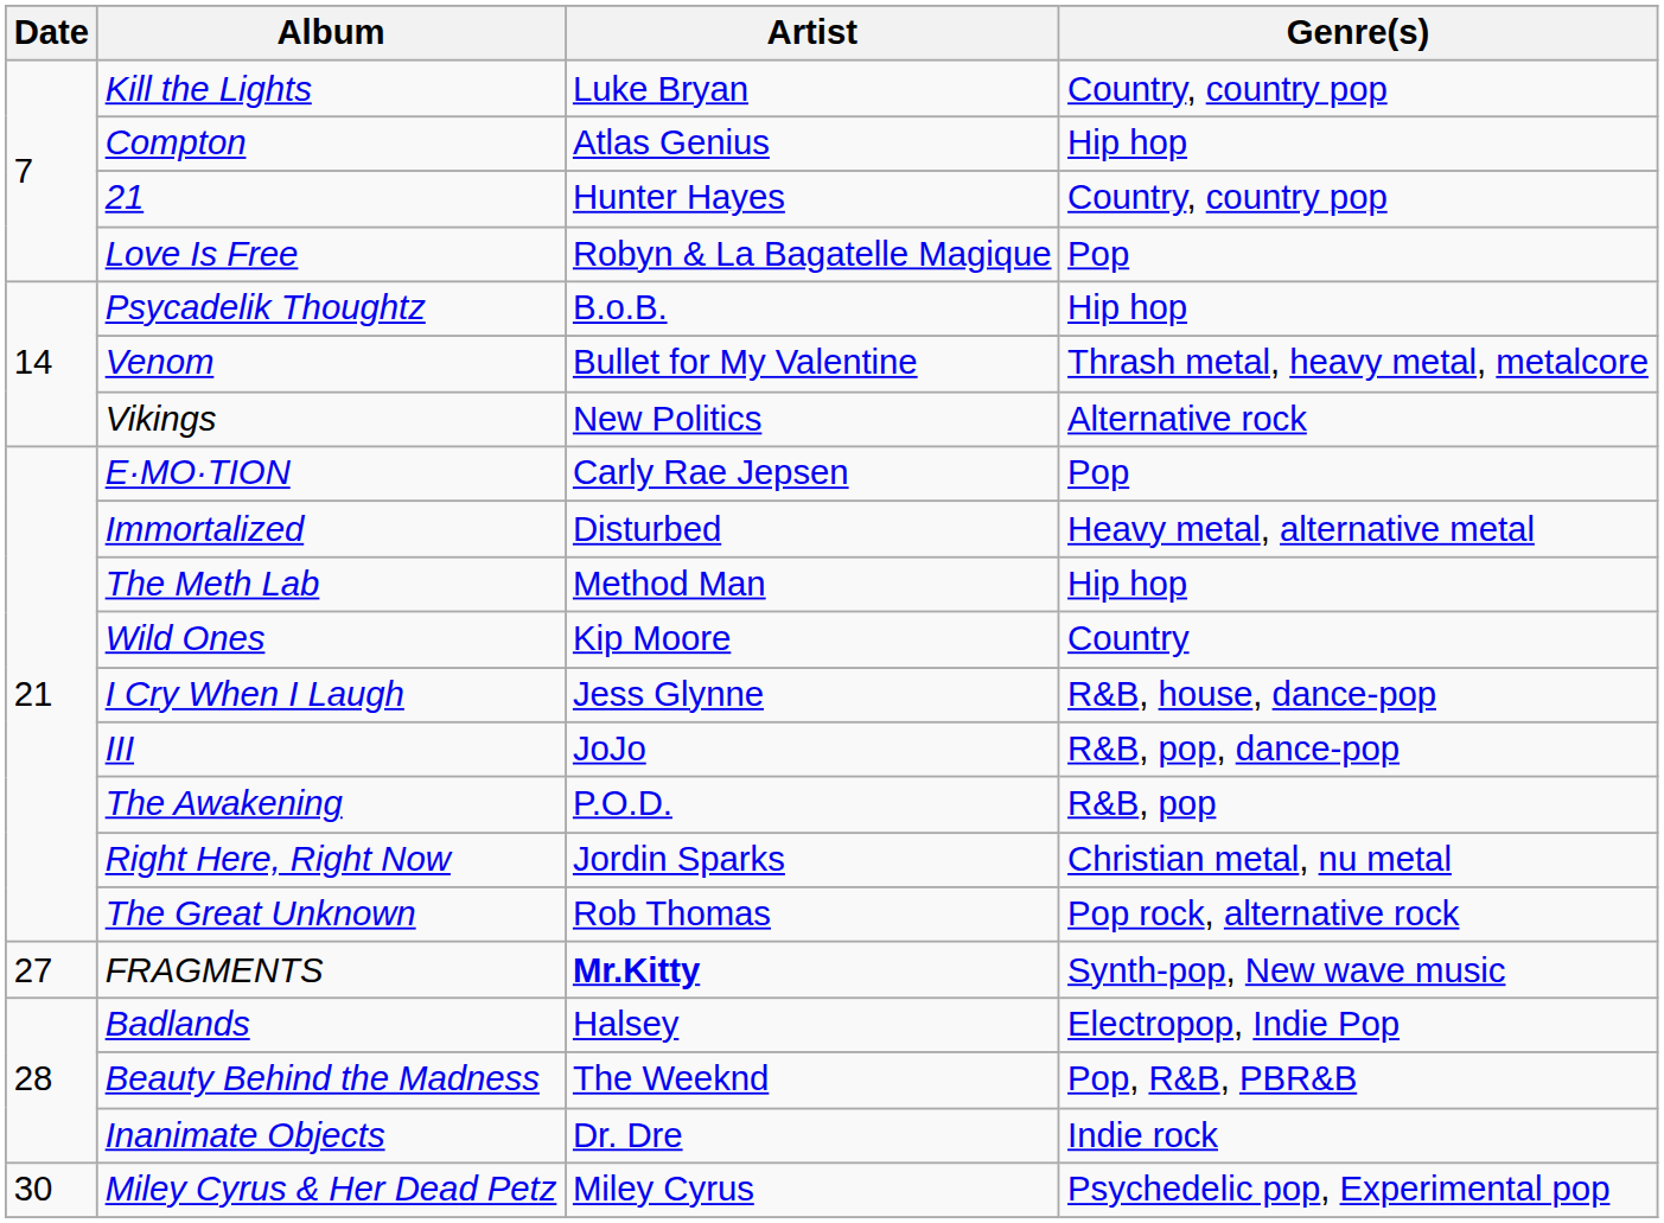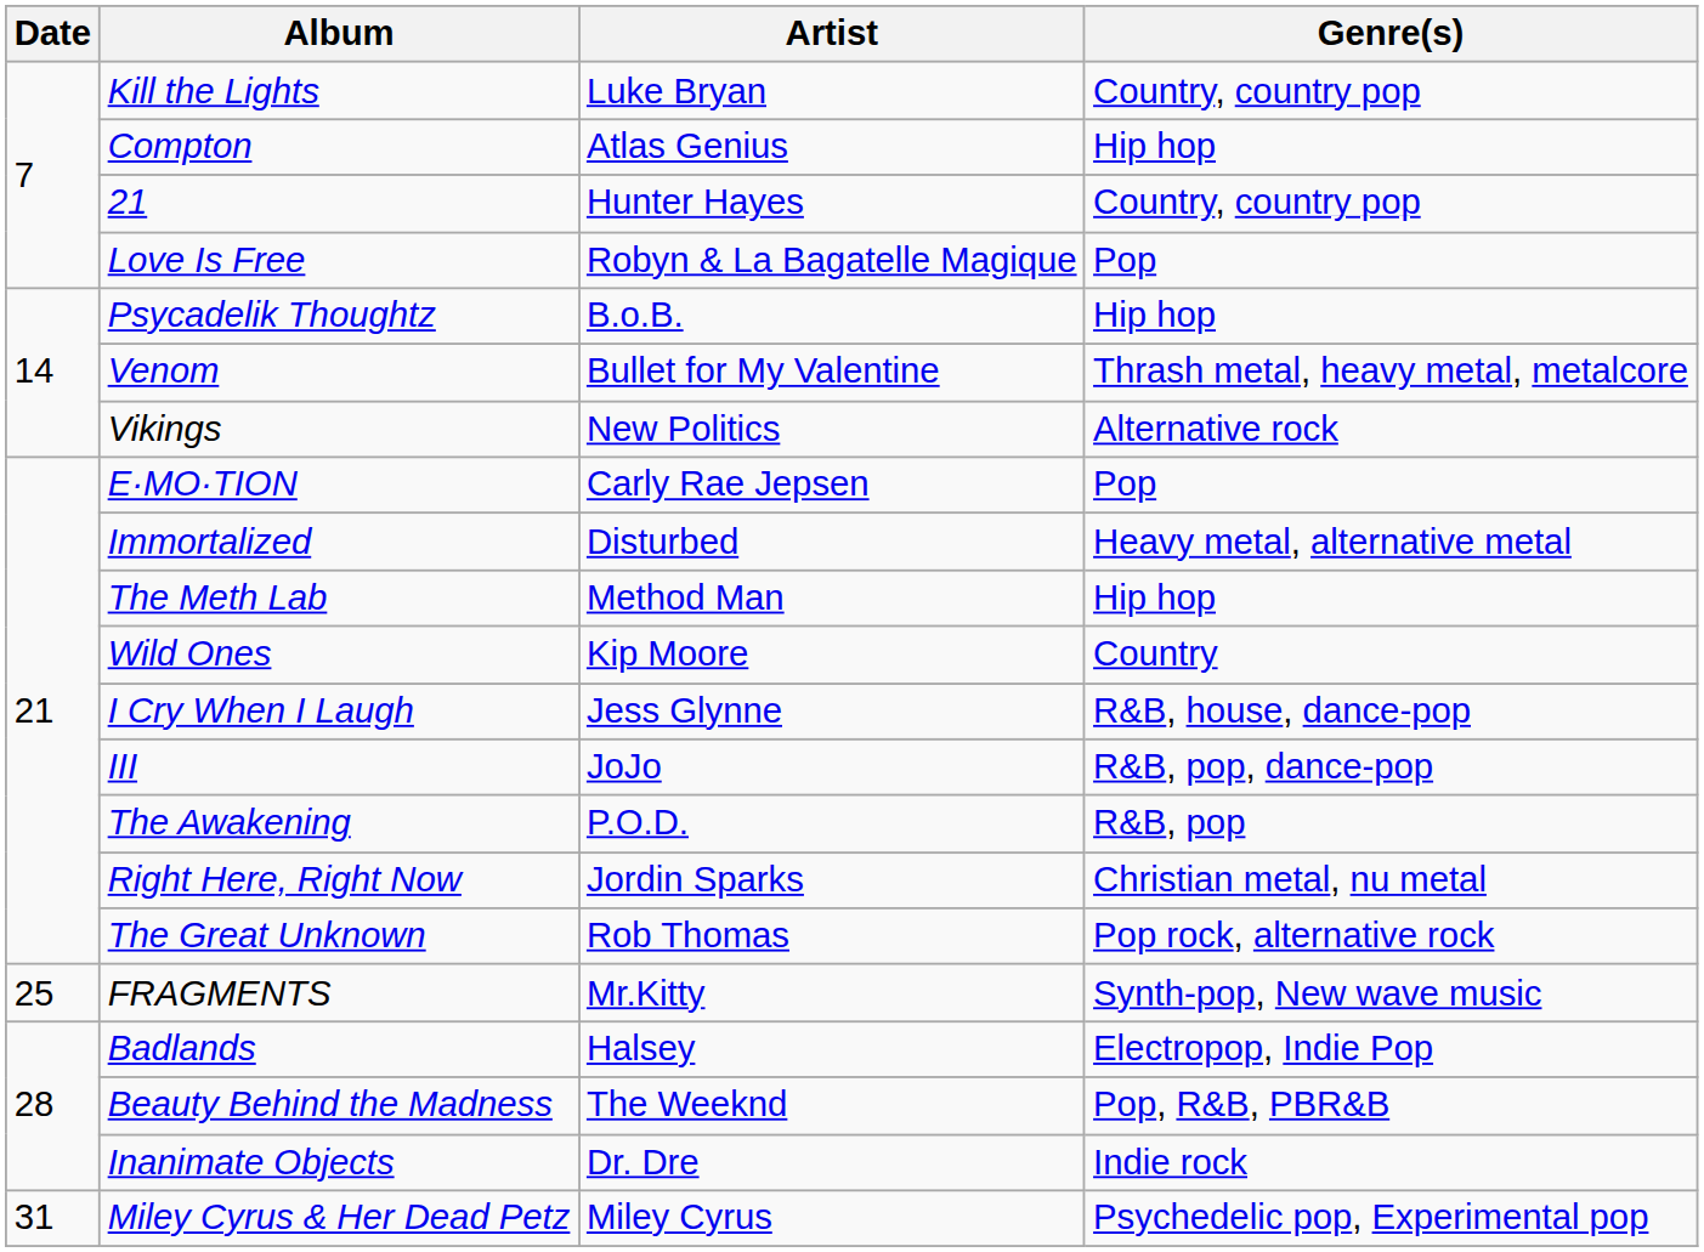FRAGMENTS | Date: 27 -> 25
FRAGMENTS | Artist: bold -> normal
Miley Cyrus & Her Dead Petz | Date: 30 -> 31
